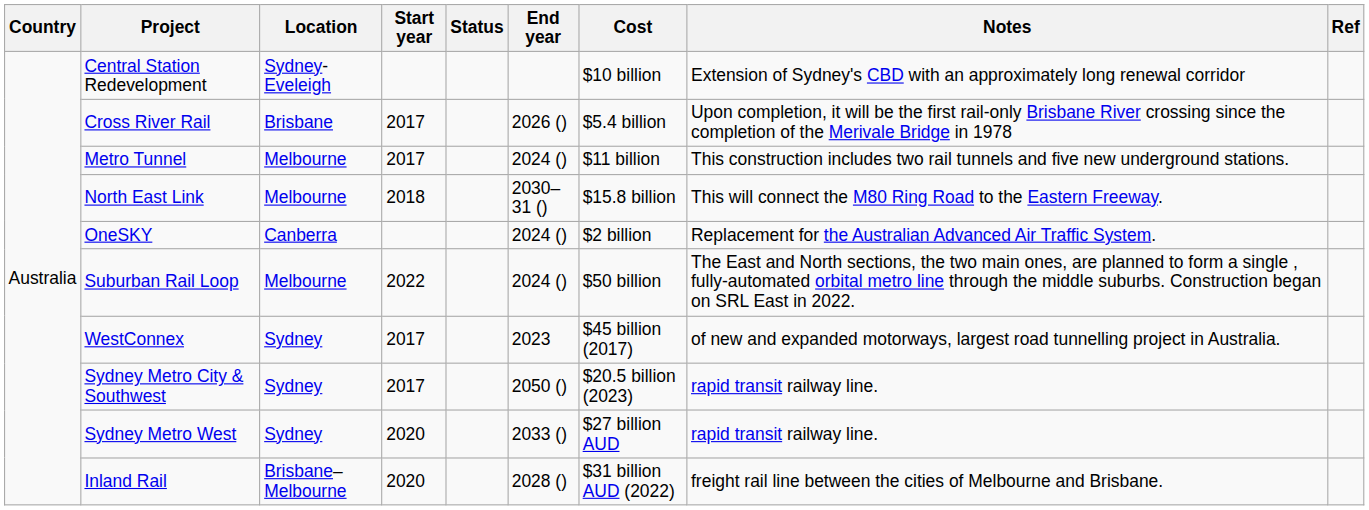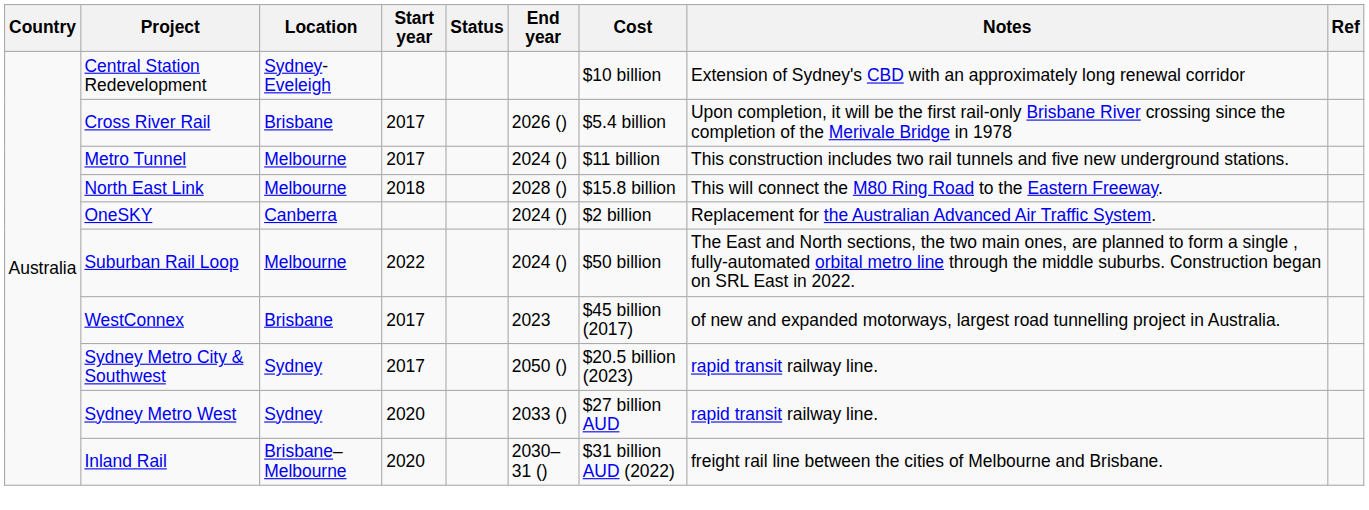North East Link | End year: 2030–31 () -> 2028 ()
WestConnex | Location: Sydney -> Brisbane
Inland Rail | End year: 2028 () -> 2030–31 ()
